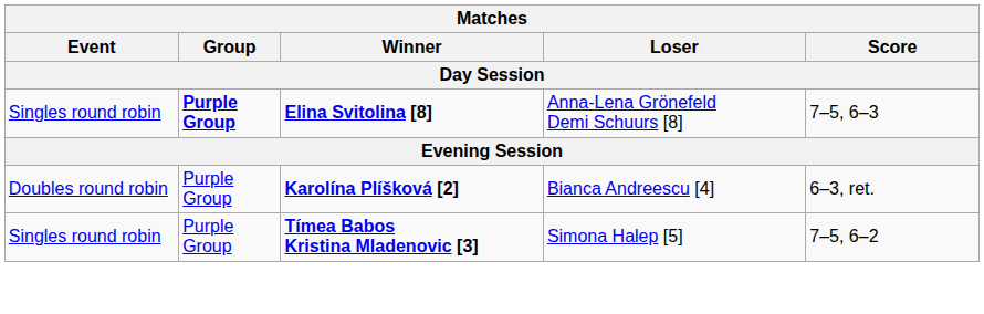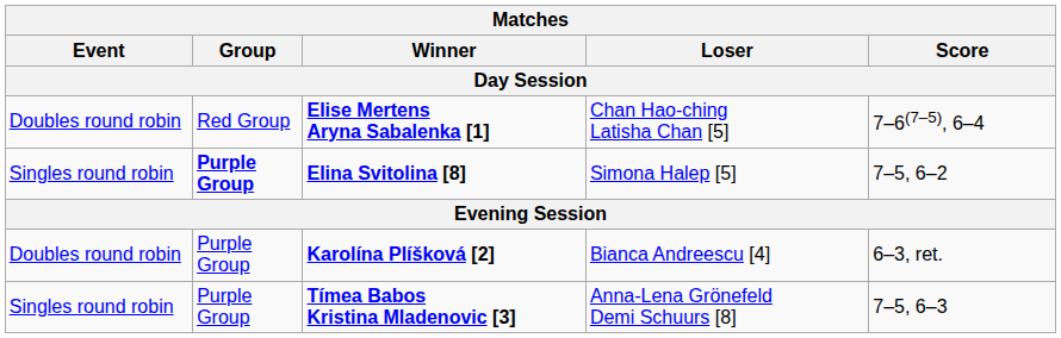+ row: Doubles round robin | Red Group | Elise Mertens Aryna Sabalenka [1] | Chan Hao-ching Latisha Chan [5] | 7–6(7–5), 6–4
Elina Svitolina [8] | Loser: Anna-Lena Grönefeld Demi Schuurs [8] -> Simona Halep [5]
Elina Svitolina [8] | Score: 7–5, 6–3 -> 7–5, 6–2
Tímea Babos Kristina Mladenovic [3] | Loser: Simona Halep [5] -> Anna-Lena Grönefeld Demi Schuurs [8]
Tímea Babos Kristina Mladenovic [3] | Score: 7–5, 6–2 -> 7–5, 6–3
